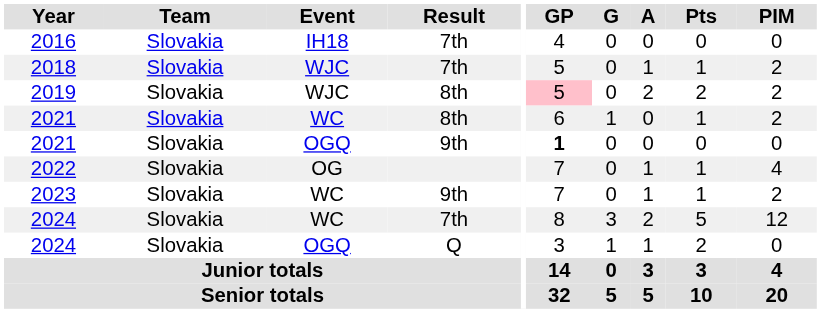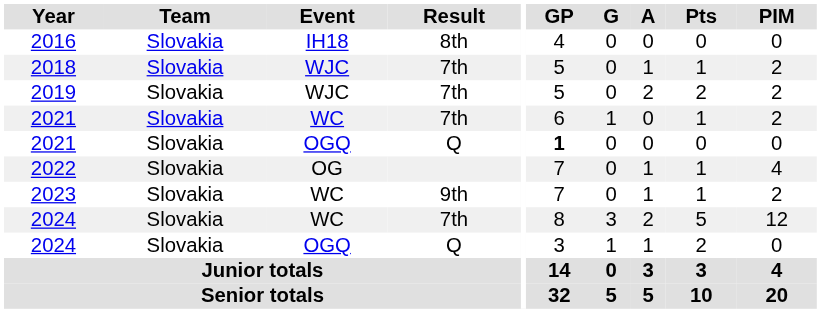2016 | Result: 7th -> 8th
2019 | Result: 8th -> 7th
2019 | GP: pink background -> no background
2021 / WC | Result: 8th -> 7th
2021 / OGQ | Result: 9th -> Q
